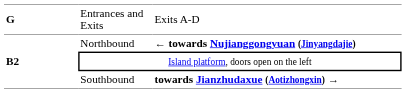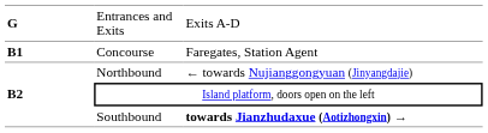+ row: B1 | Concourse | Faregates, Station Agent
Northbound | column 3: bold -> normal
